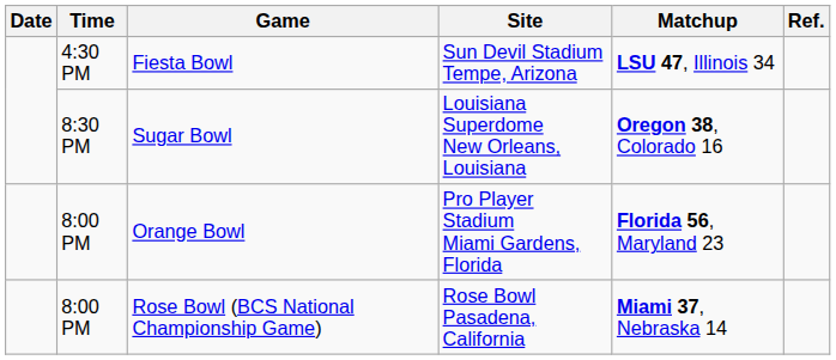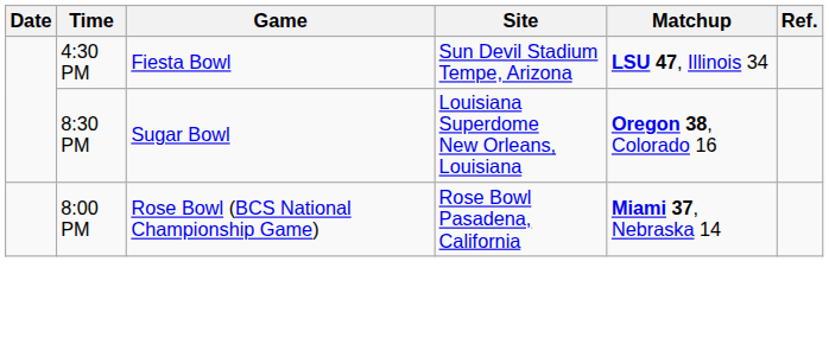- row: 8:00 PM | Orange Bowl | Pro Player Stadium Miami Gardens, Florida | Florida 56, Maryland 23
